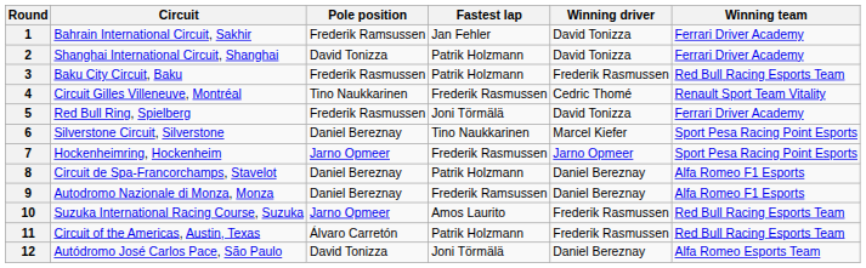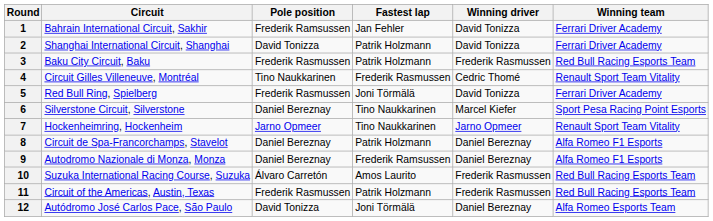7 | Fastest lap: Frederik Rasmussen -> Tino Naukkarinen
7 | Winning team: Sport Pesa Racing Point Esports -> Renault Sport Team Vitality
10 | Pole position: Jarno Opmeer -> Álvaro Carretón
11 | Pole position: Álvaro Carretón -> Frederik Rasmussen
